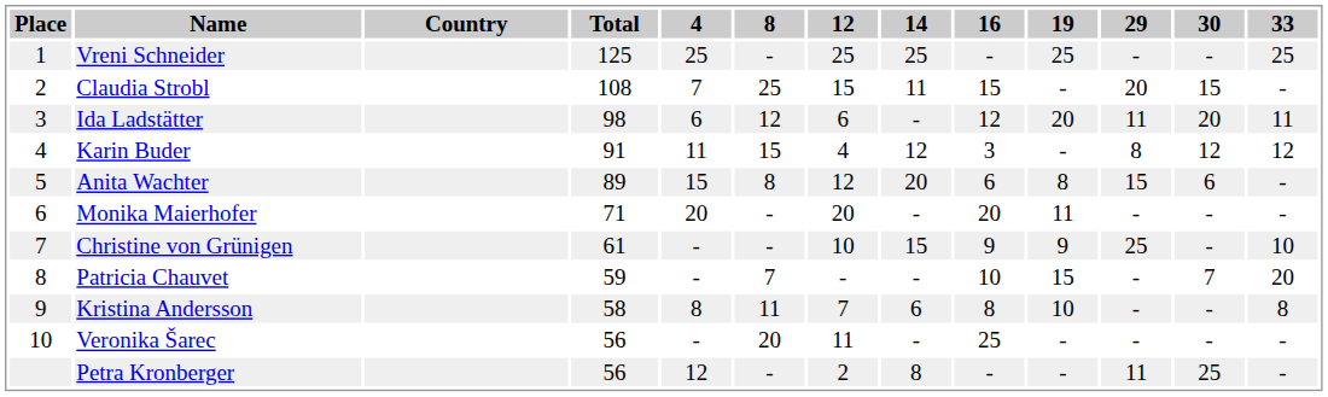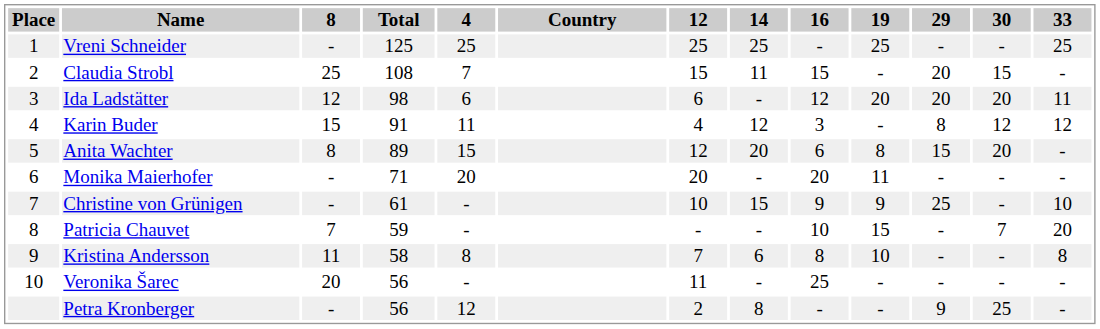columns swapped: Country <-> 8
Ida Ladstätter | 29: 11 -> 20
Anita Wachter | 30: 6 -> 20
Petra Kronberger | 29: 11 -> 9
